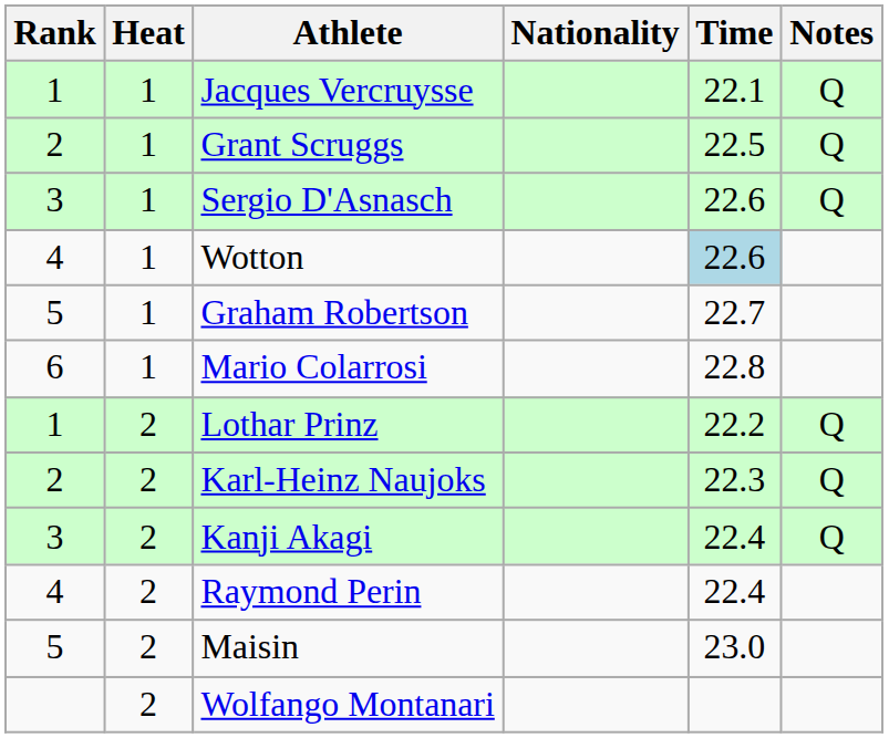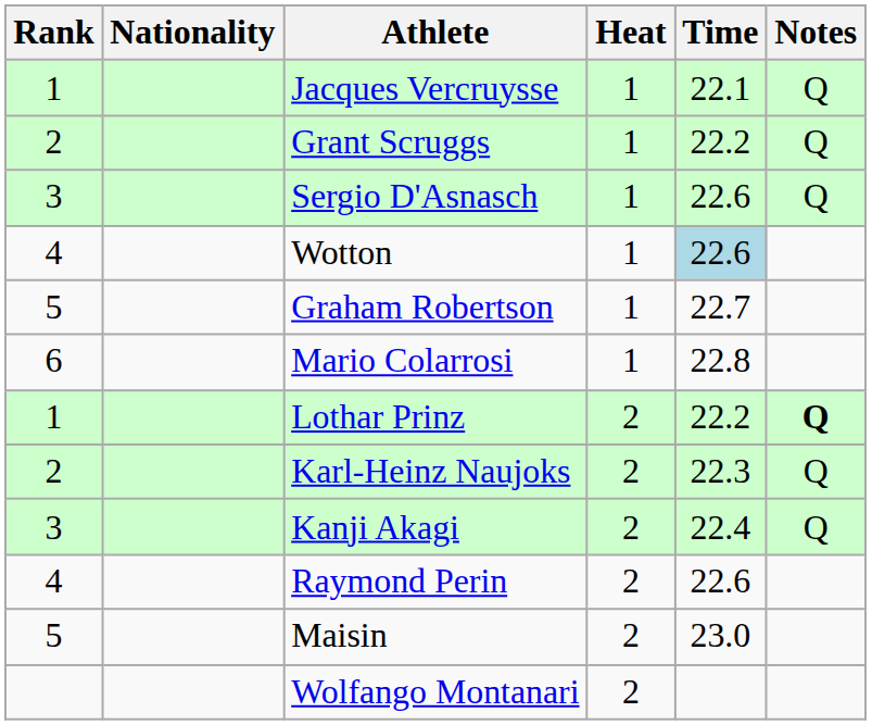columns swapped: Heat <-> Nationality
Grant Scruggs | Time: 22.5 -> 22.2
Lothar Prinz | Notes: normal -> bold
Raymond Perin | Time: 22.4 -> 22.6
